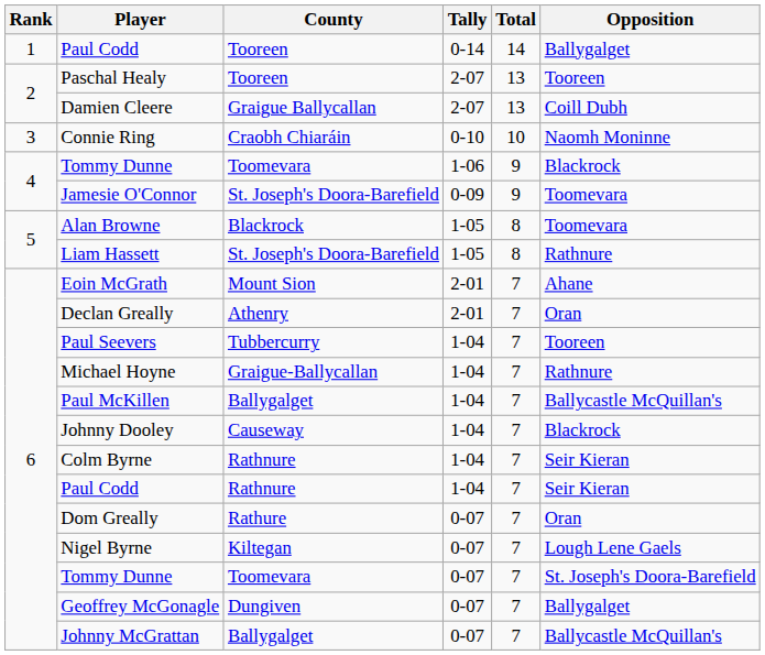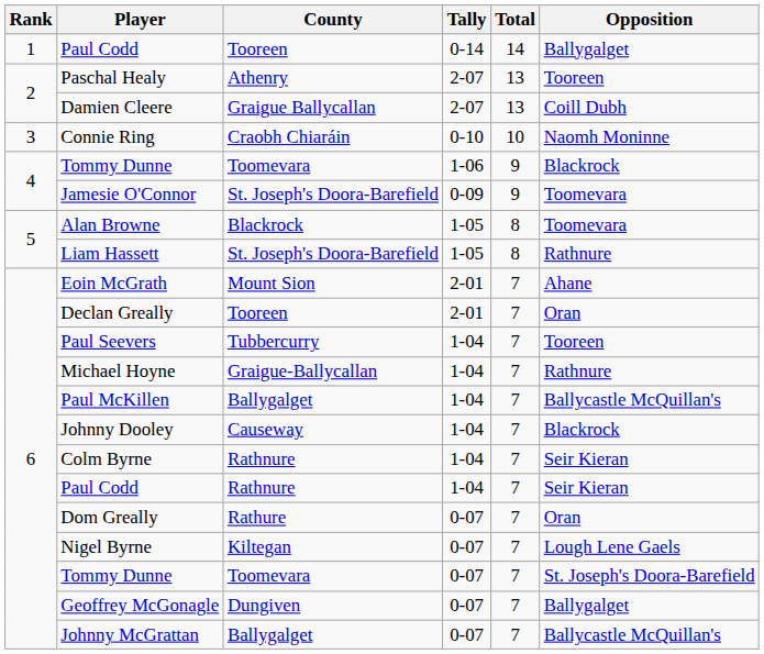Paschal Healy | County: Tooreen -> Athenry
Declan Greally | County: Athenry -> Tooreen
